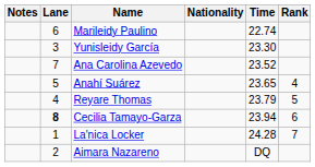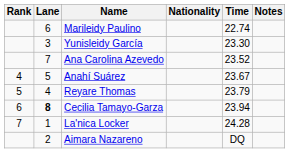columns swapped: Rank <-> Notes
Anahí Suárez | Time: 23.65 -> 23.67
